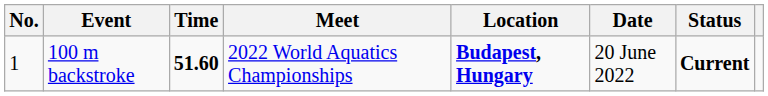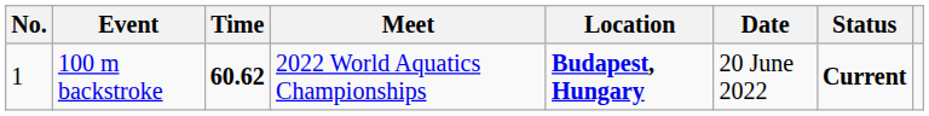100 m backstroke | Time: 51.60 -> 60.62
